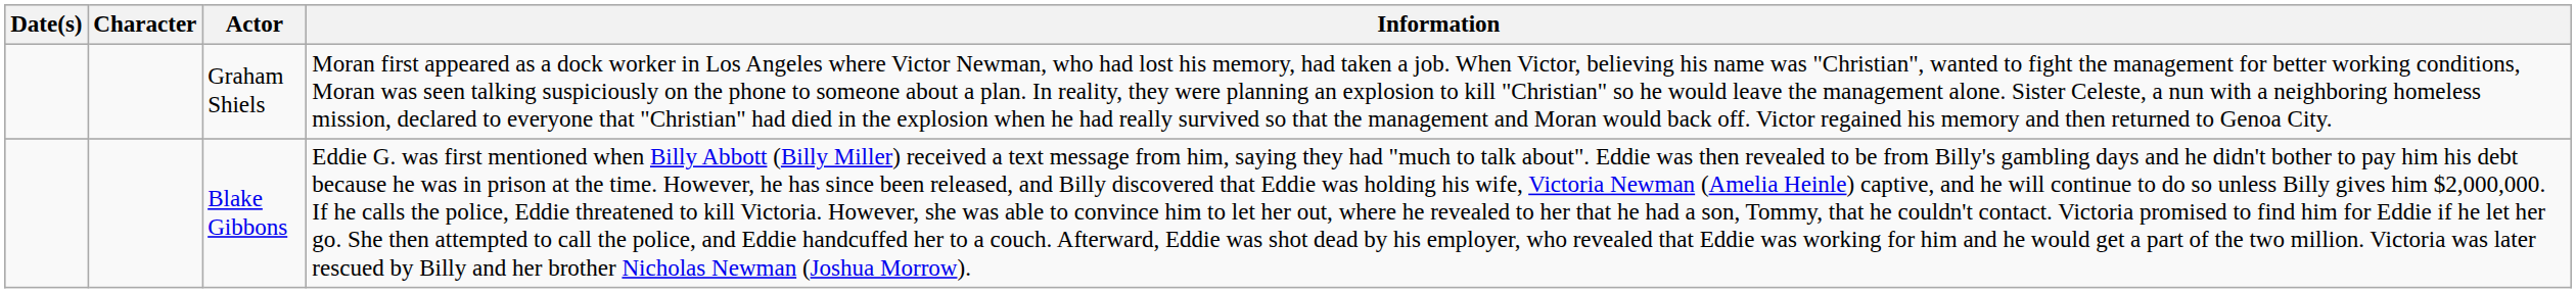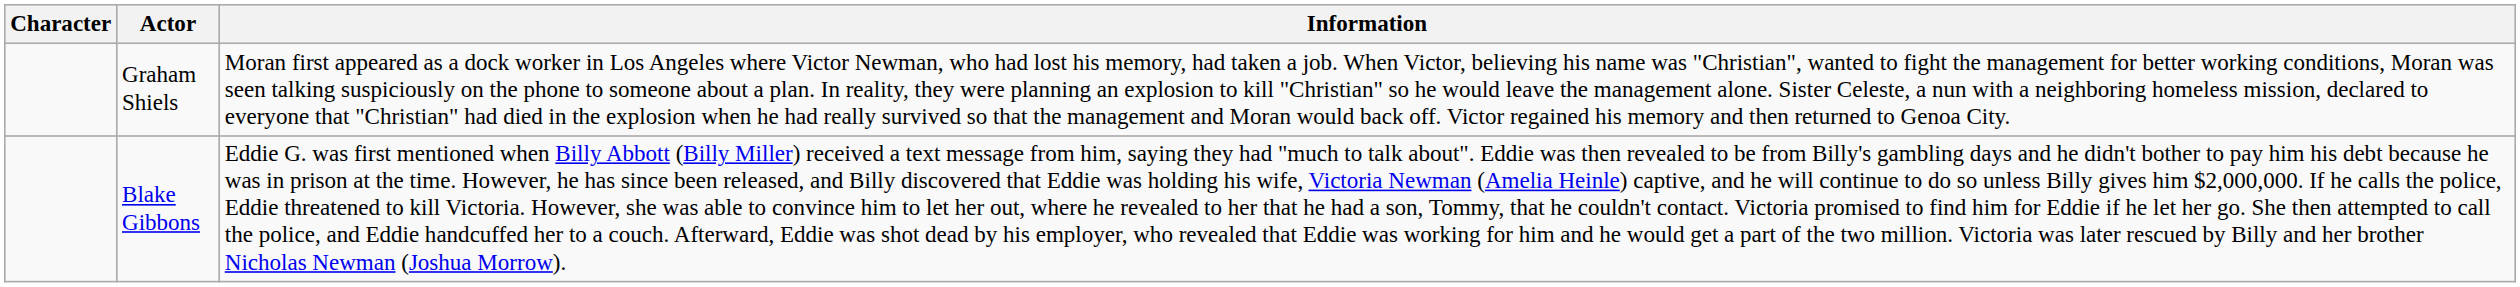- column: Date(s)
